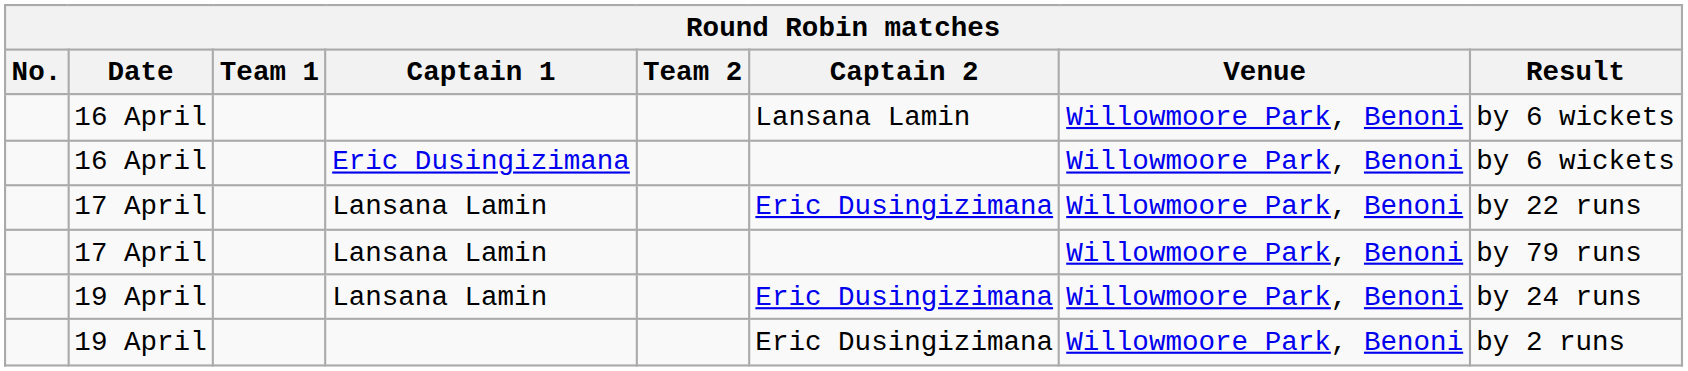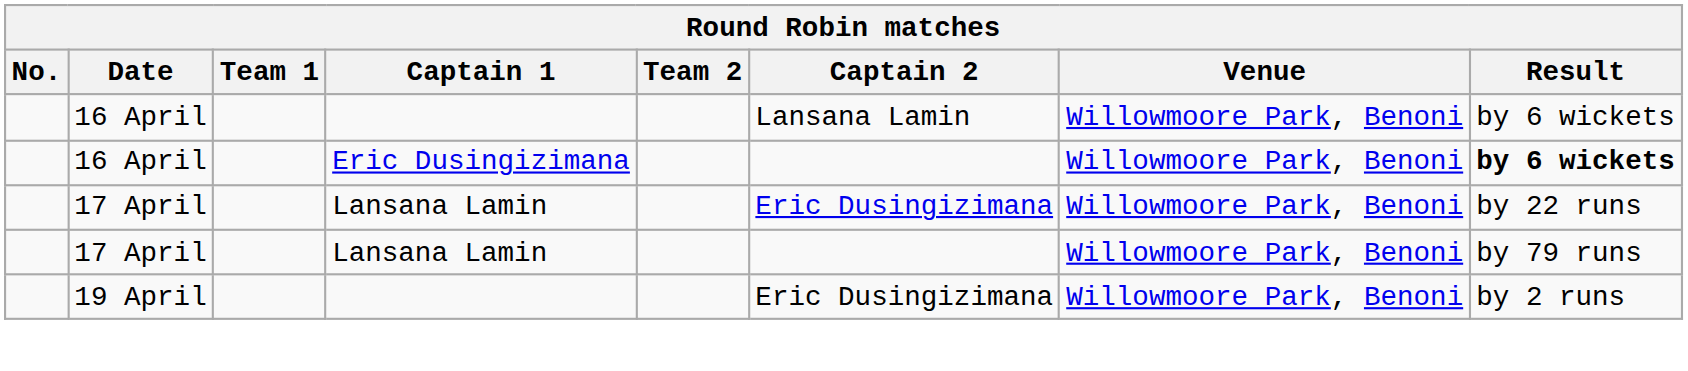16 April / Eric Dusingizimana | Result: normal -> bold
- row: 19 April | Lansana Lamin | Eric Dusingizimana | Willowmoore Park, Benoni | by 24 runs
